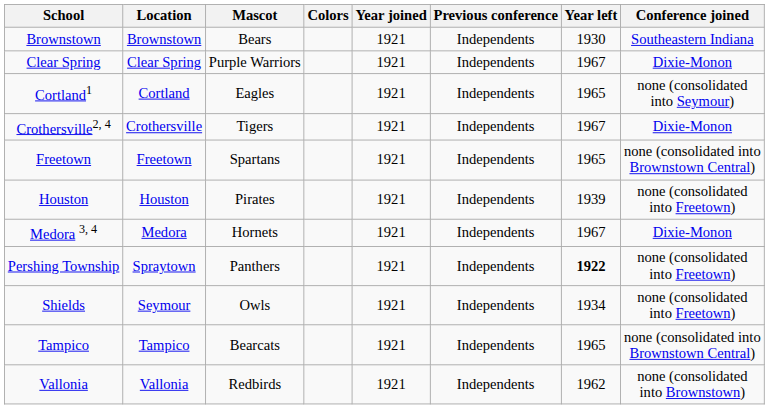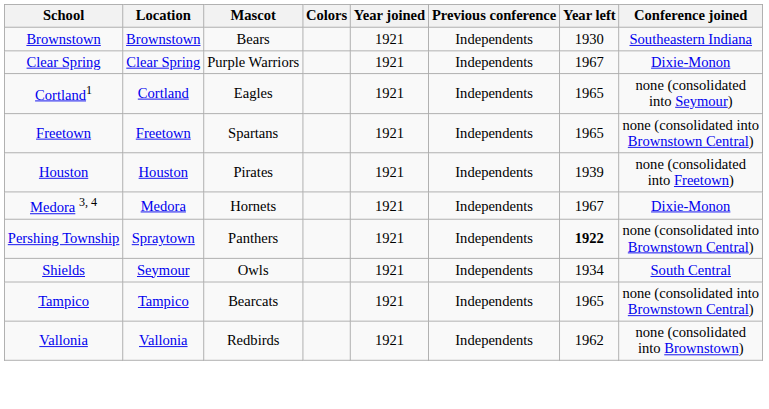- row: Crothersville2, 4 | Crothersville | Tigers | 1921 | Independents | 1967 | Dixie-Monon
Pershing Township | Conference joined: none (consolidated into Freetown) -> none (consolidated into Brownstown Central)
Shields | Conference joined: none (consolidated into Freetown) -> South Central
